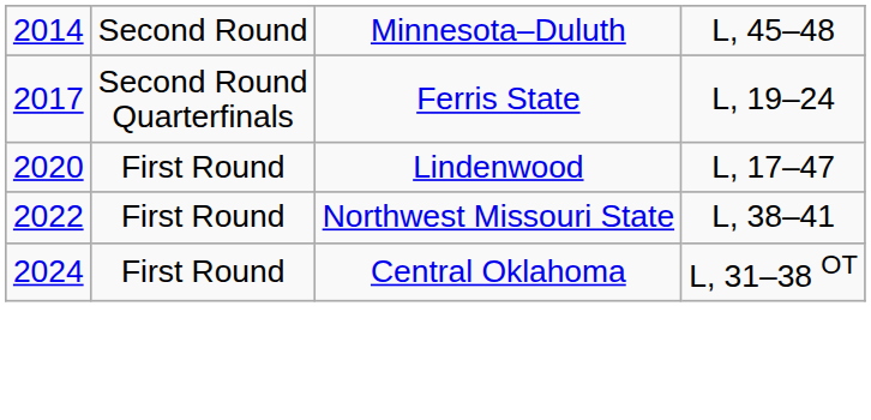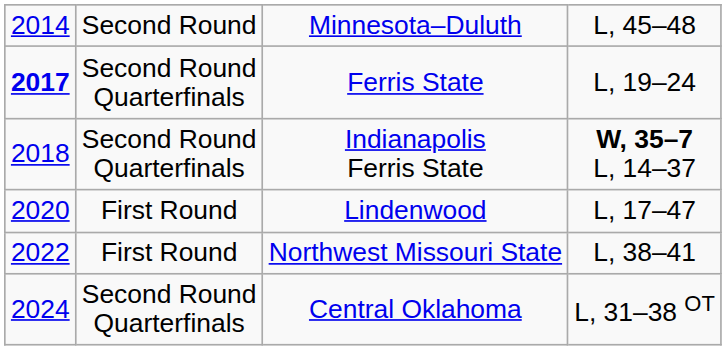Ferris State | column 1: normal -> bold
+ row: 2018 | Second Round Quarterfinals | Indianapolis Ferris State | W, 35–7 L, 14–37
Central Oklahoma | column 2: First Round -> Second Round Quarterfinals
